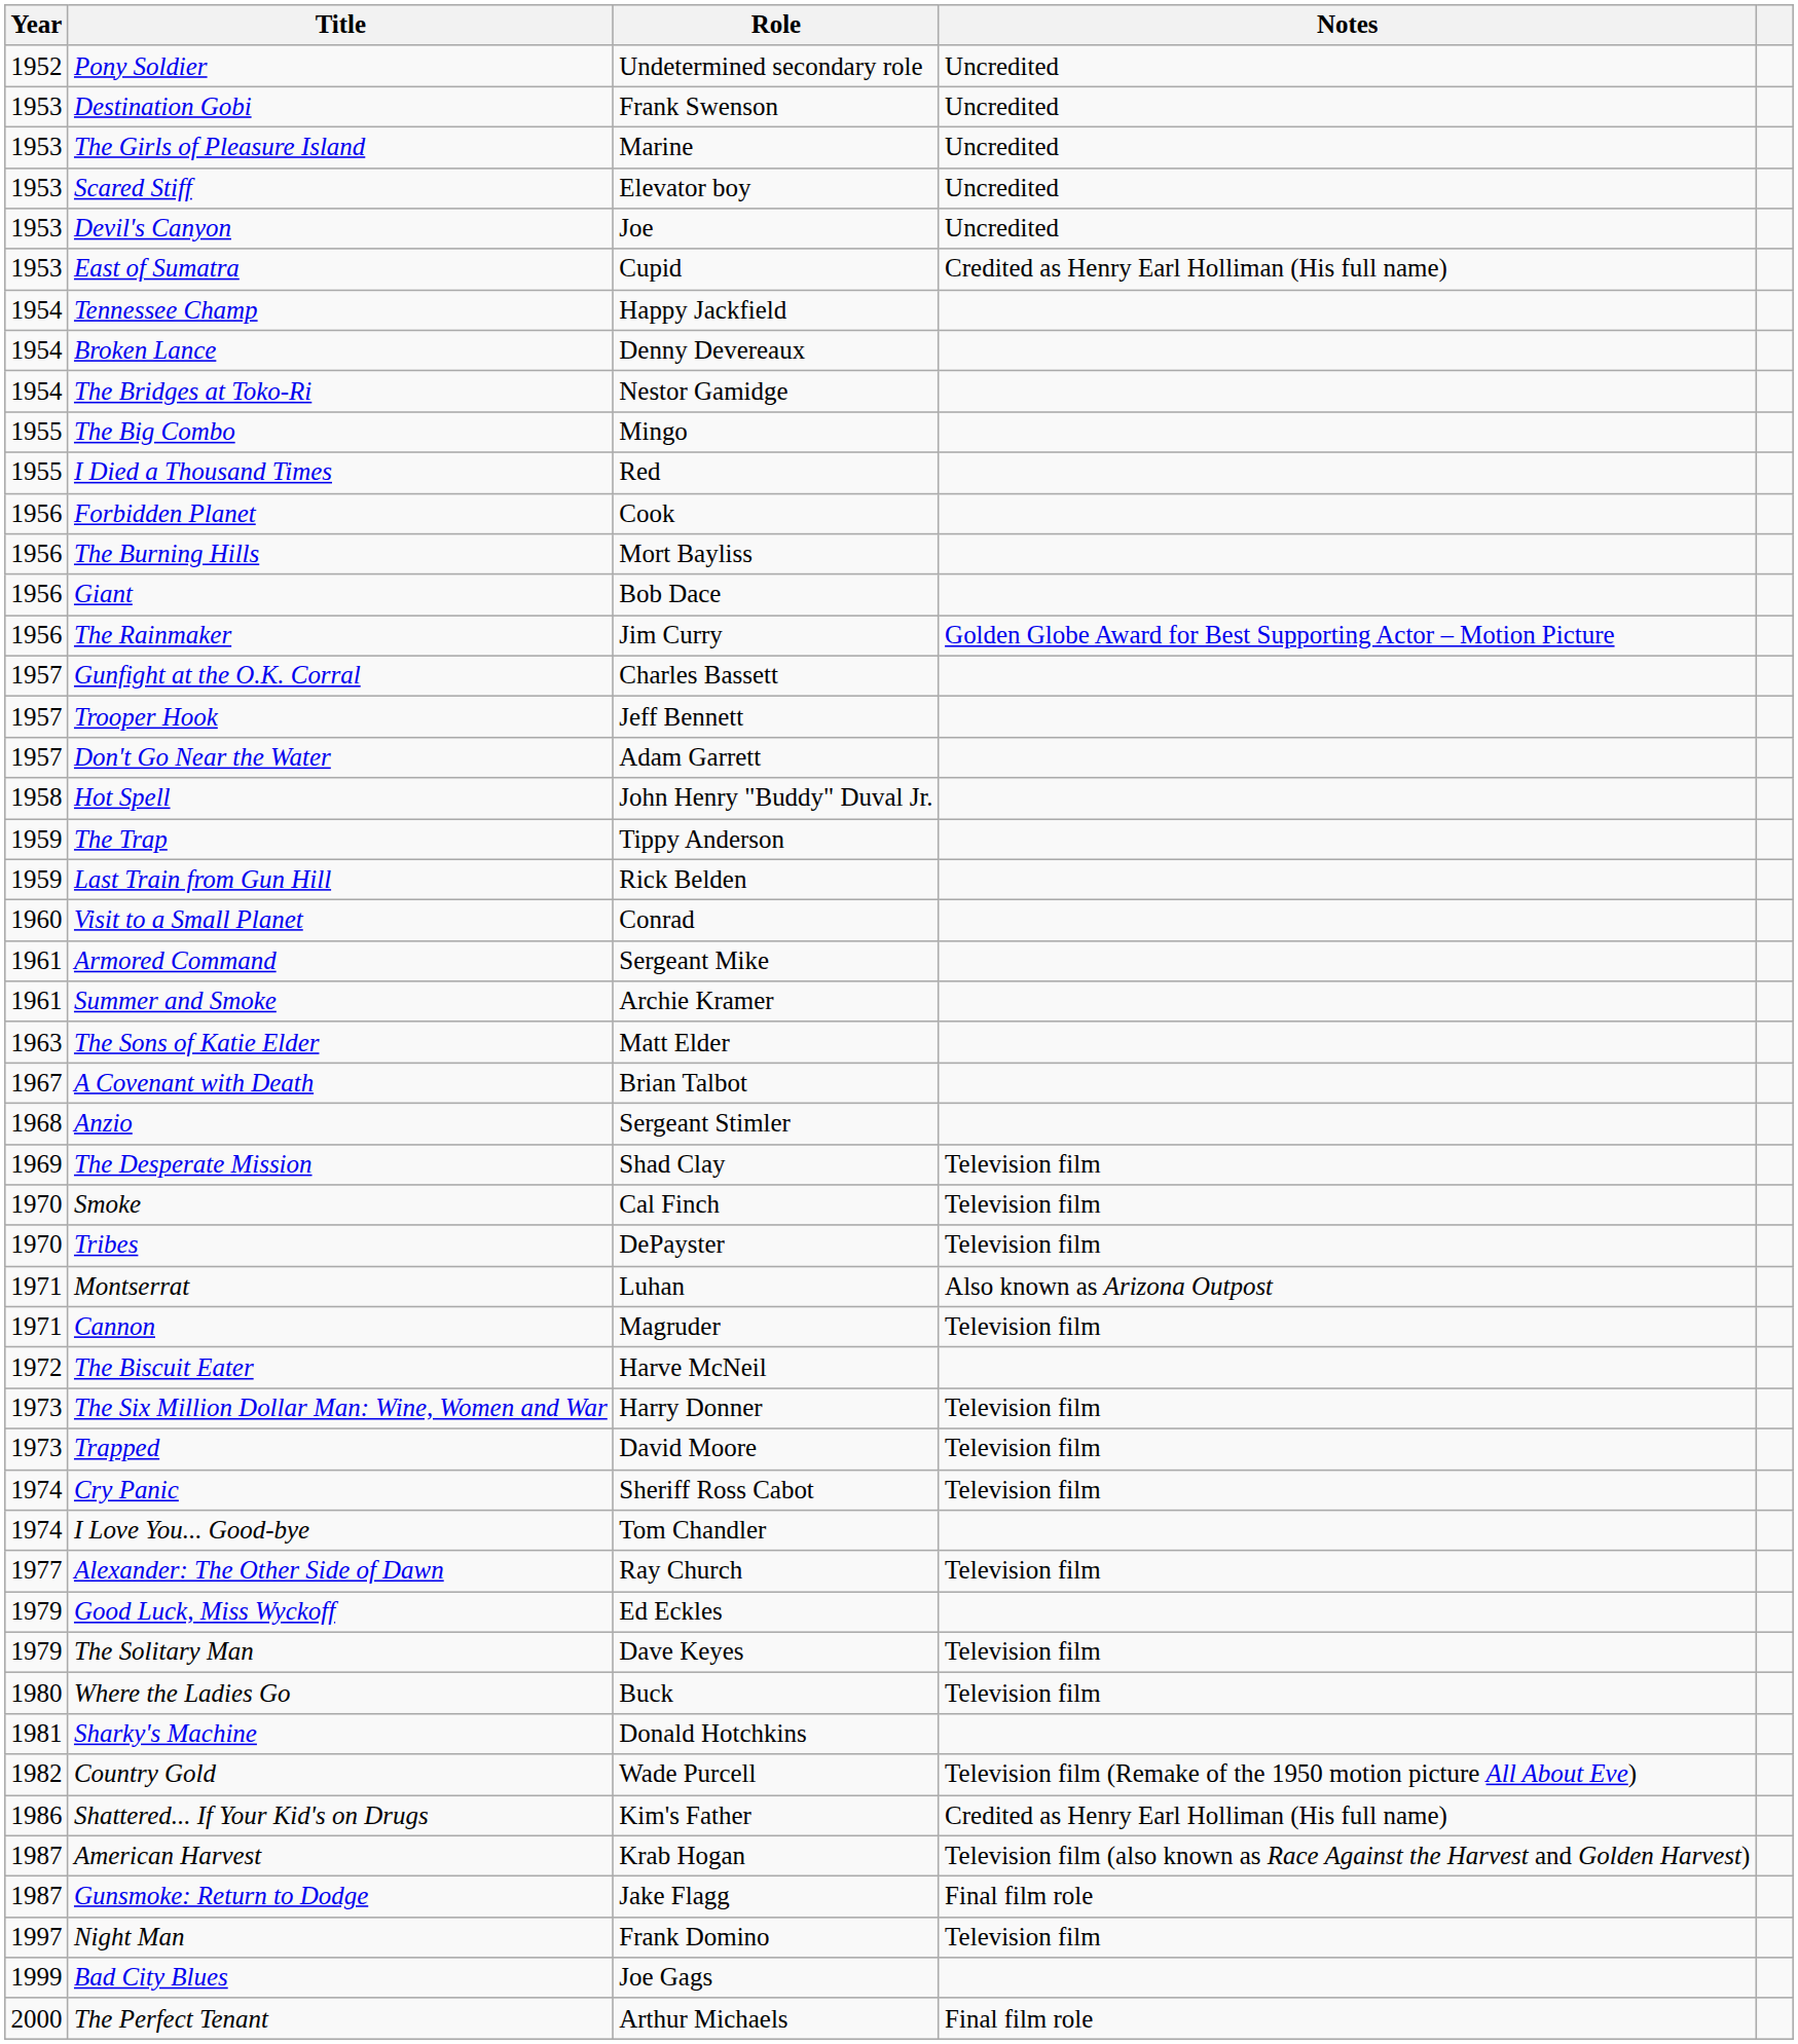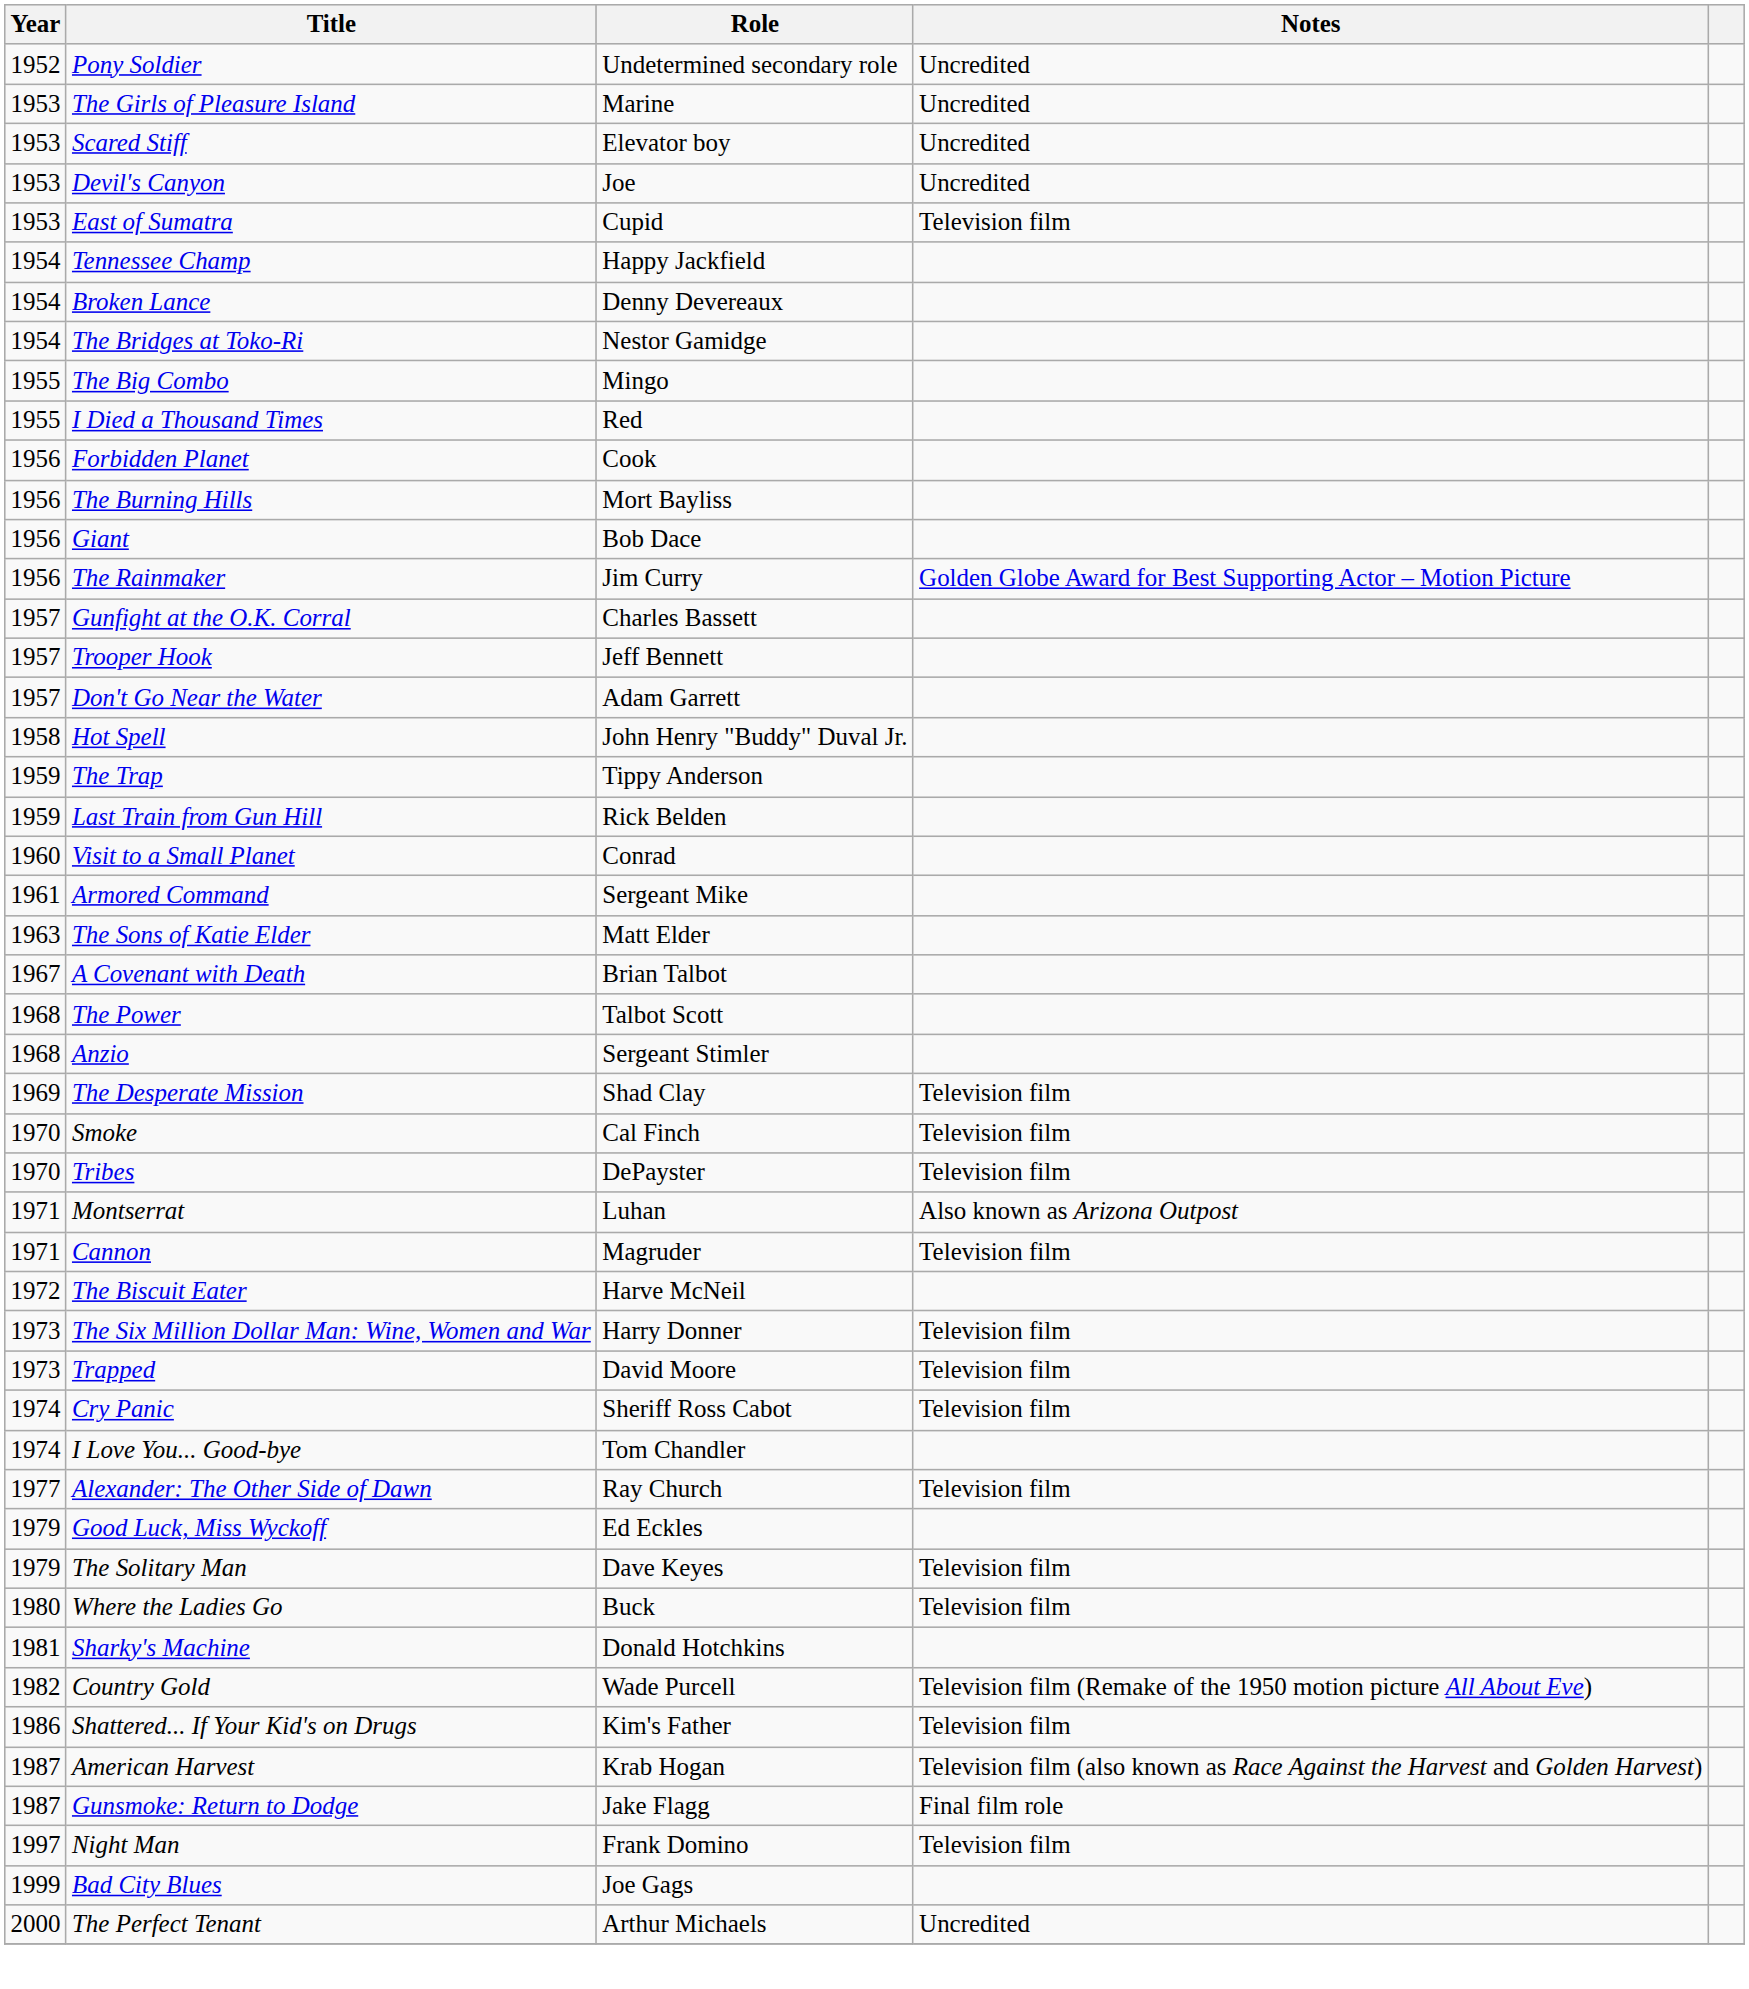- row: 1953 | Destination Gobi | Frank Swenson | Uncredited
East of Sumatra | Notes: Credited as Henry Earl Holliman (His full name) -> Television film
- row: 1961 | Summer and Smoke | Archie Kramer
+ row: 1968 | The Power | Talbot Scott
Shattered... If Your Kid's on Drugs | Notes: Credited as Henry Earl Holliman (His full name) -> Television film
The Perfect Tenant | Notes: Final film role -> Uncredited
